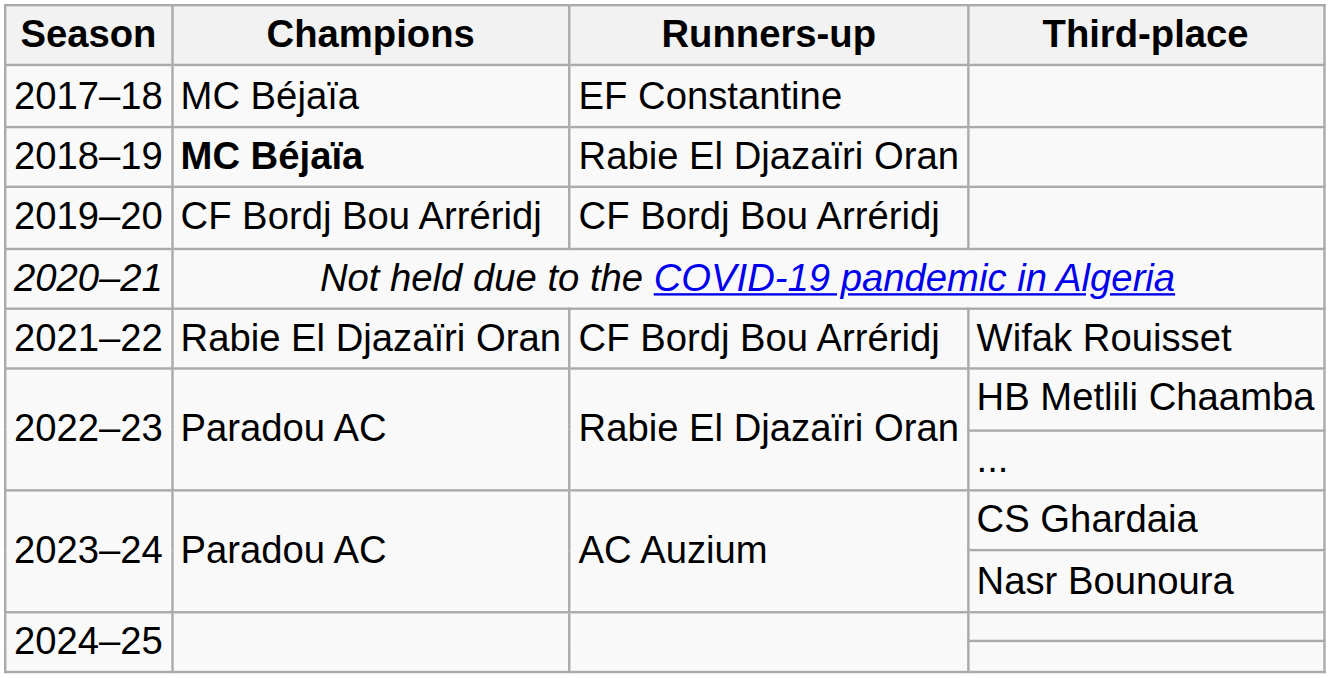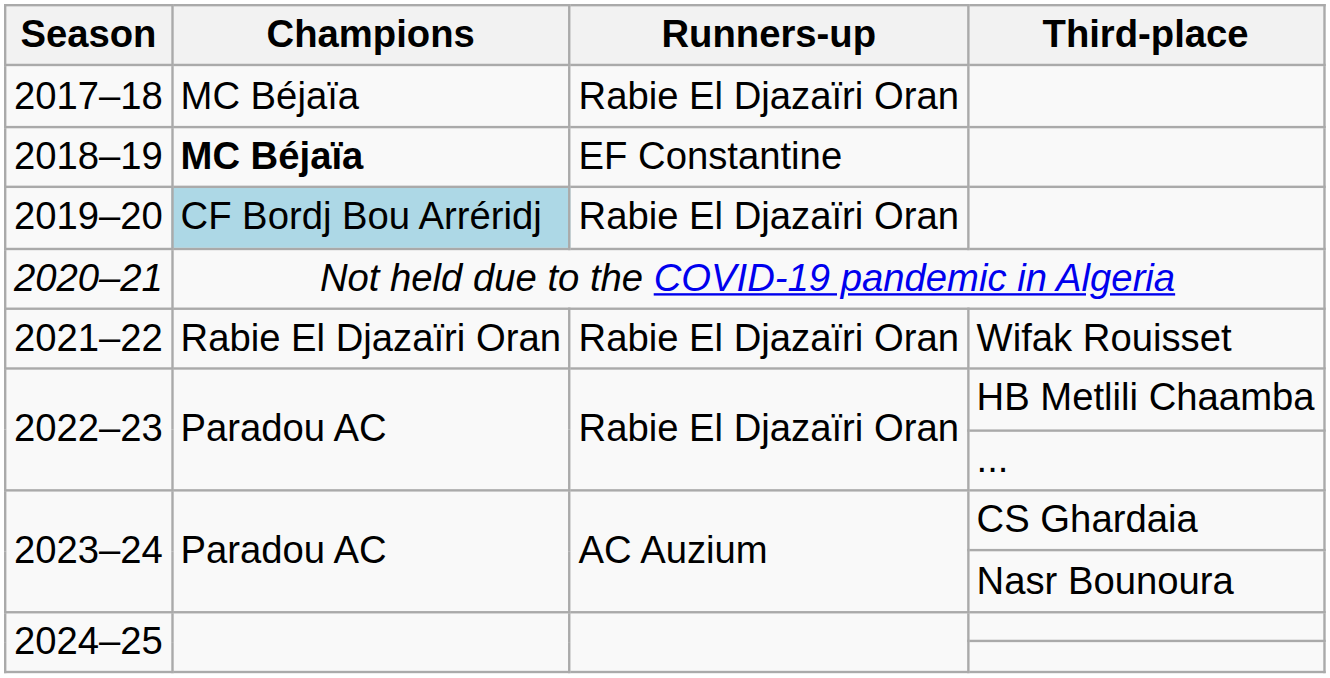2017–18 | Runners-up: EF Constantine -> Rabie El Djazaïri Oran
2018–19 | Runners-up: Rabie El Djazaïri Oran -> EF Constantine
2019–20 | Champions: no background -> lightblue background
2019–20 | Runners-up: CF Bordj Bou Arréridj -> Rabie El Djazaïri Oran
2021–22 | Runners-up: CF Bordj Bou Arréridj -> Rabie El Djazaïri Oran
